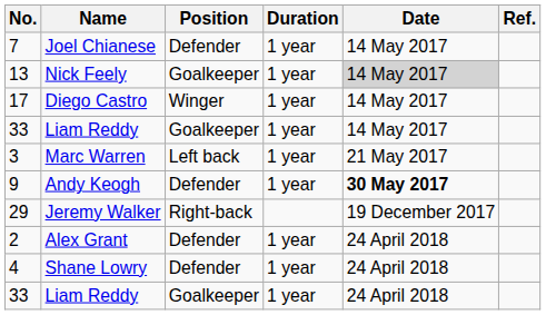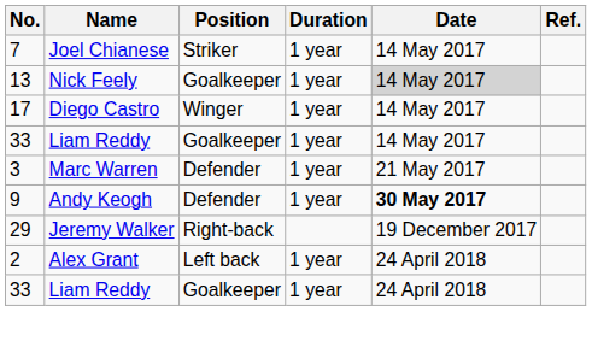Joel Chianese | Position: Defender -> Striker
Marc Warren | Position: Left back -> Defender
Alex Grant | Position: Defender -> Left back
- row: 4 | Shane Lowry | Defender | 1 year | 24 April 2018
